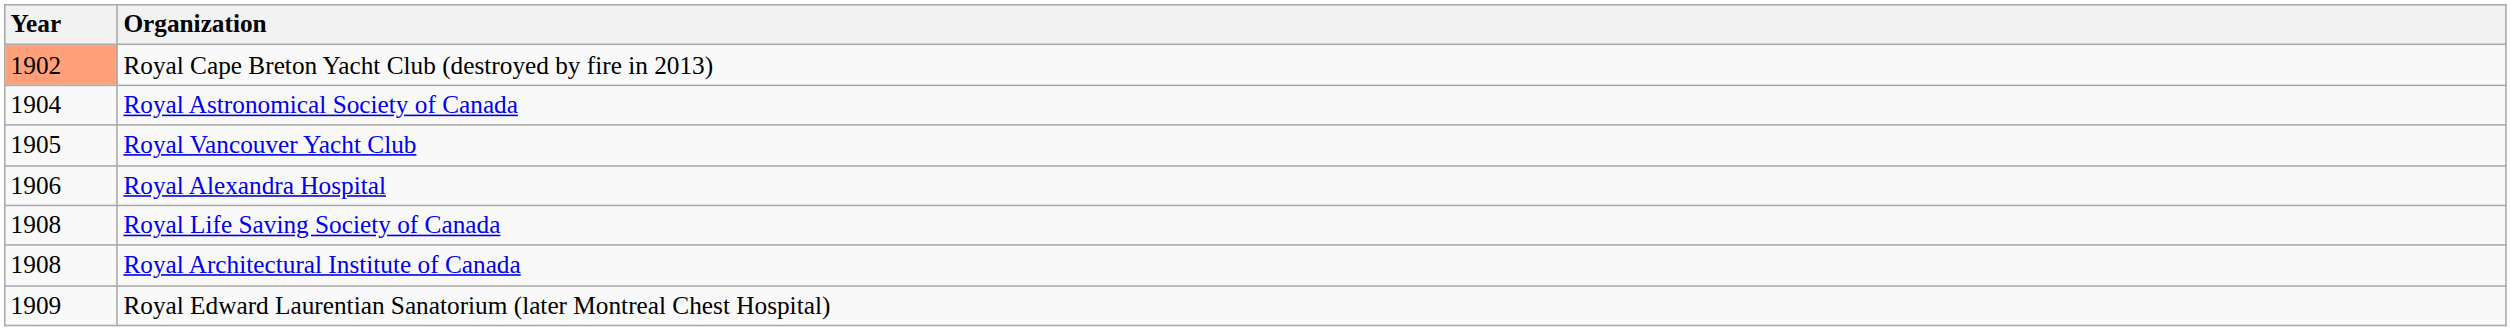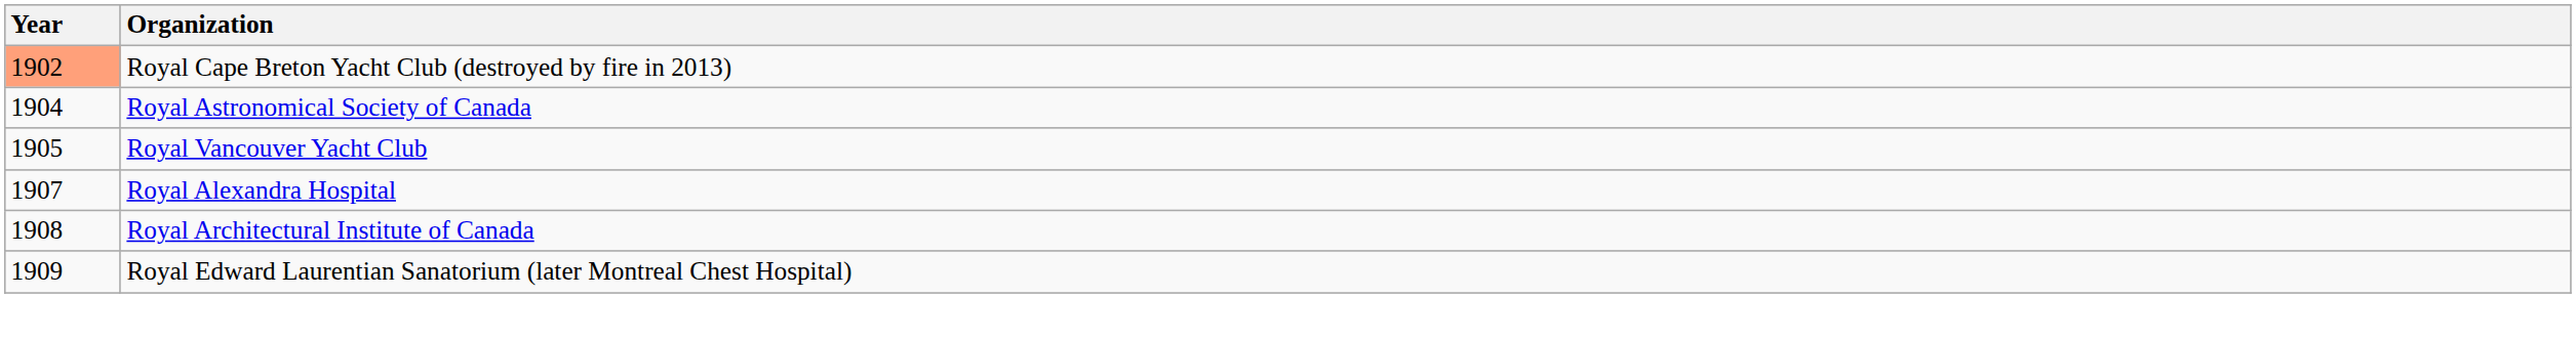Royal Alexandra Hospital | Year: 1906 -> 1907
- row: 1908 | Royal Life Saving Society of Canada
